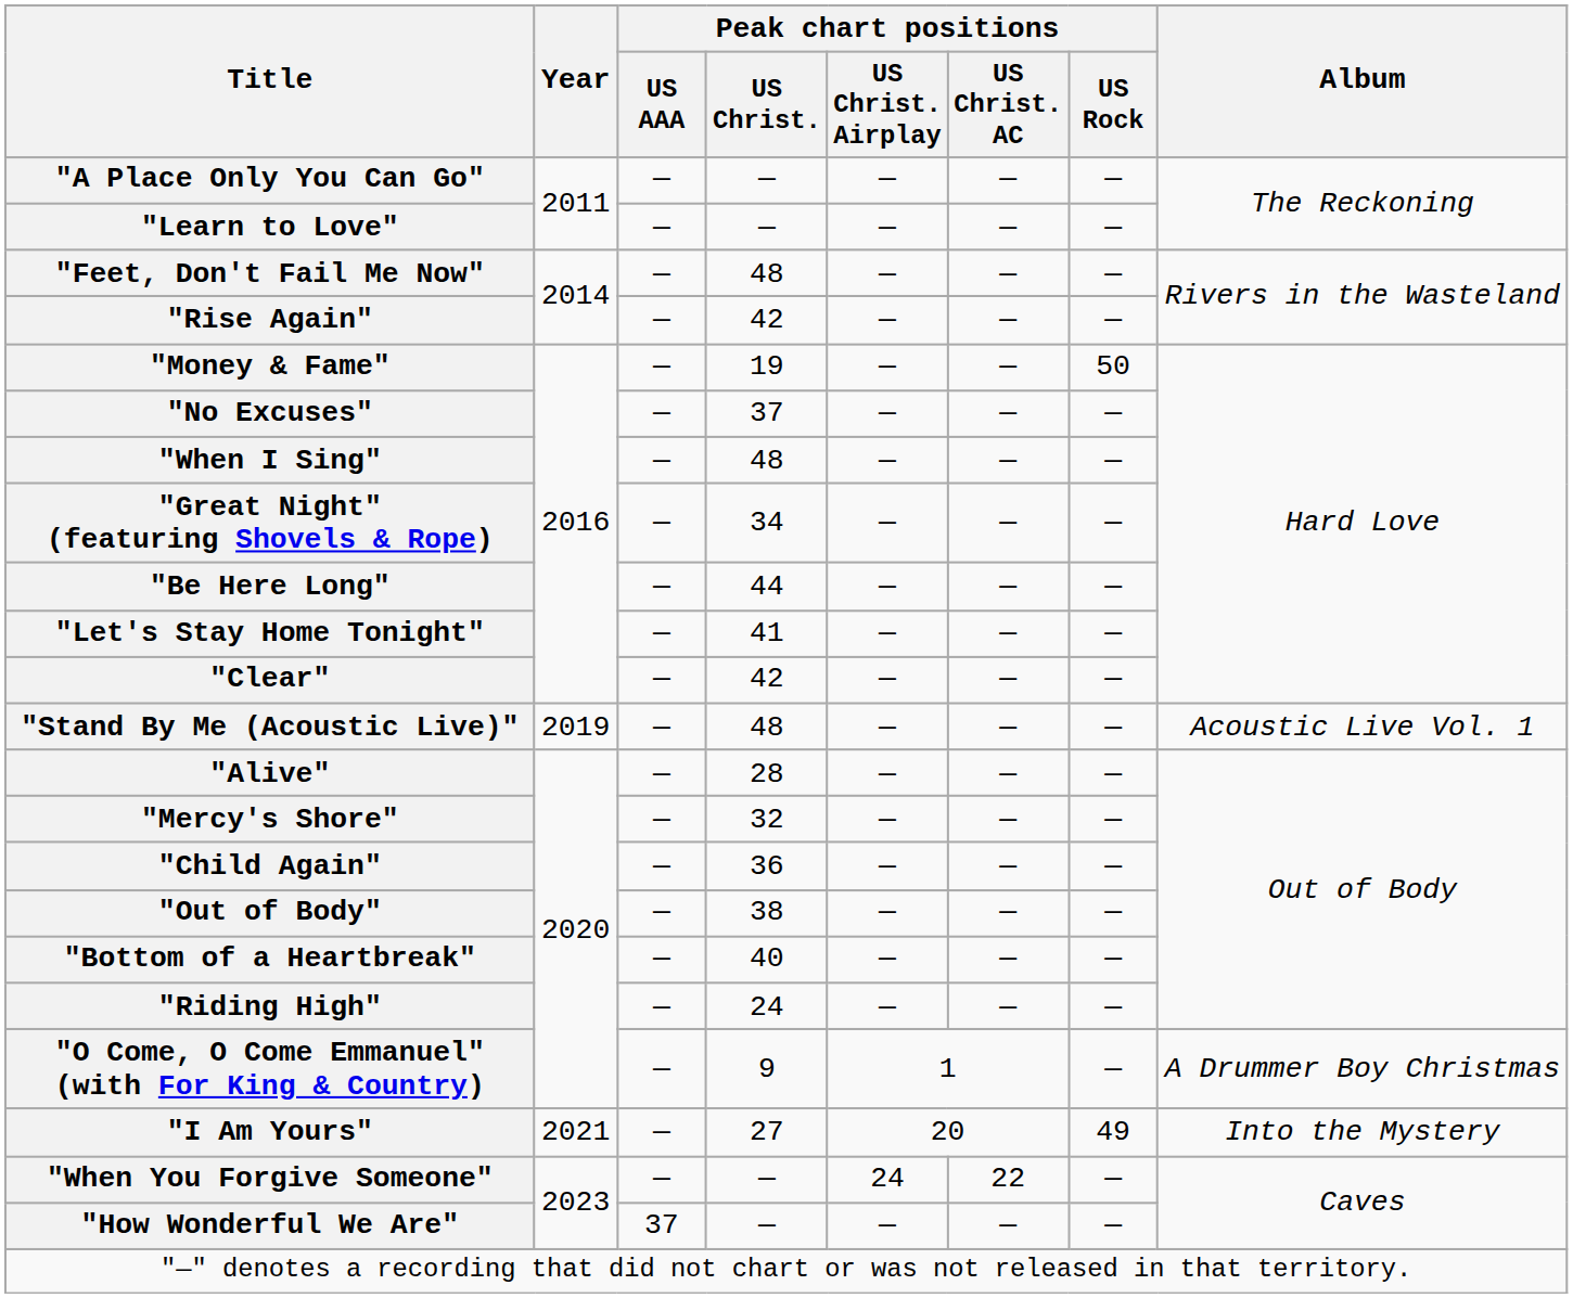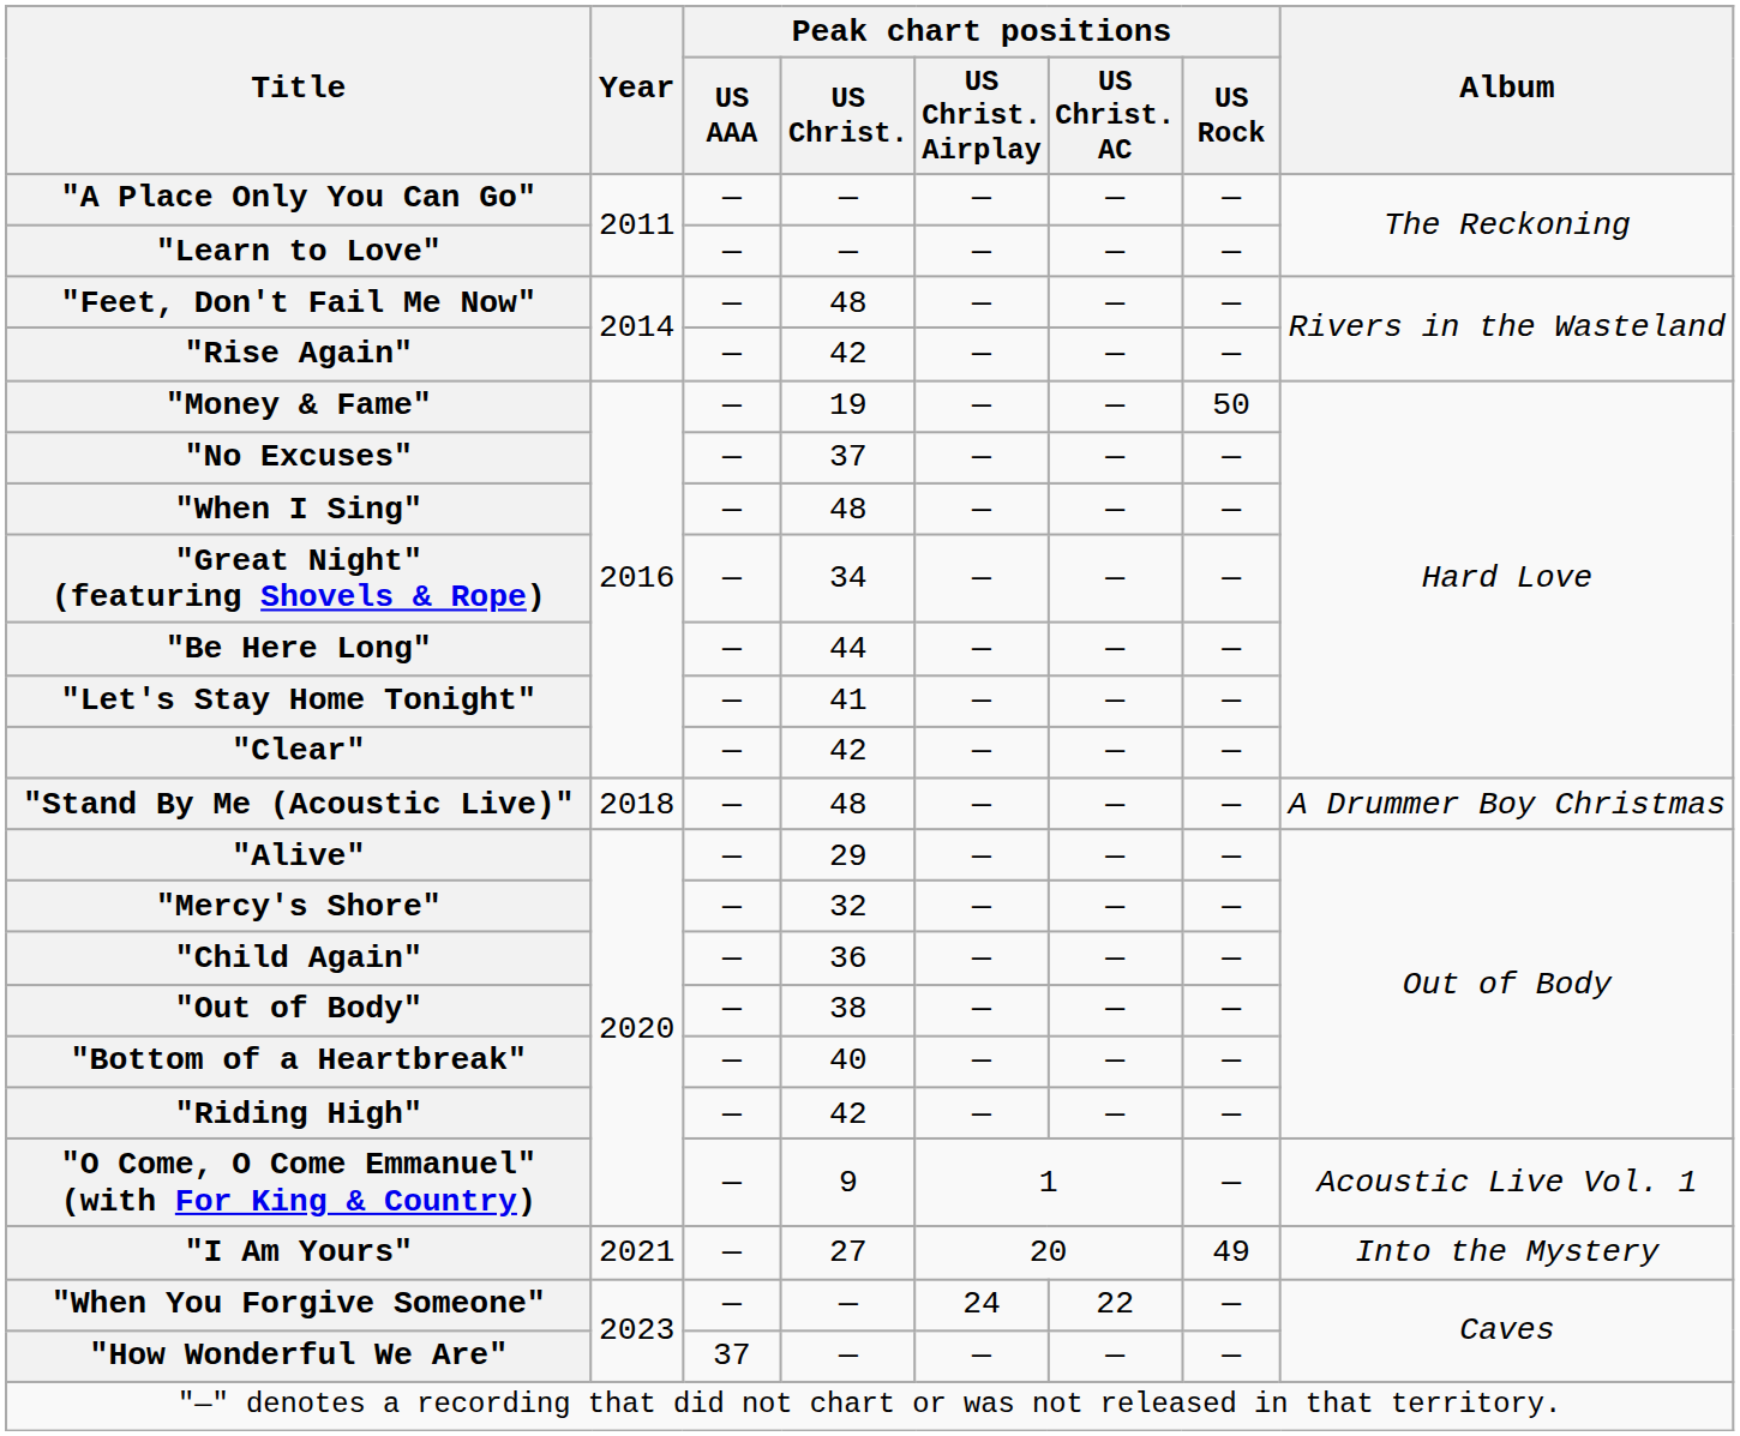"Stand By Me (Acoustic Live)" | Year: 2019 -> 2018
"Stand By Me (Acoustic Live)" | Album: Acoustic Live Vol. 1 -> A Drummer Boy Christmas
"Alive" | Peak chart positions / US Christ.: 28 -> 29
"Riding High" | Peak chart positions / US Christ.: 24 -> 42
"O Come, O Come Emmanuel" (with For King & Country) | Album: A Drummer Boy Christmas -> Acoustic Live Vol. 1
